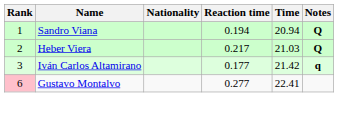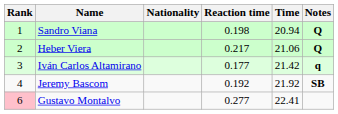Sandro Viana | Reaction time: 0.194 -> 0.198
Heber Viera | Time: 21.03 -> 21.06
+ row: 4 | Jeremy Bascom | 0.192 | 21.92 | SB
